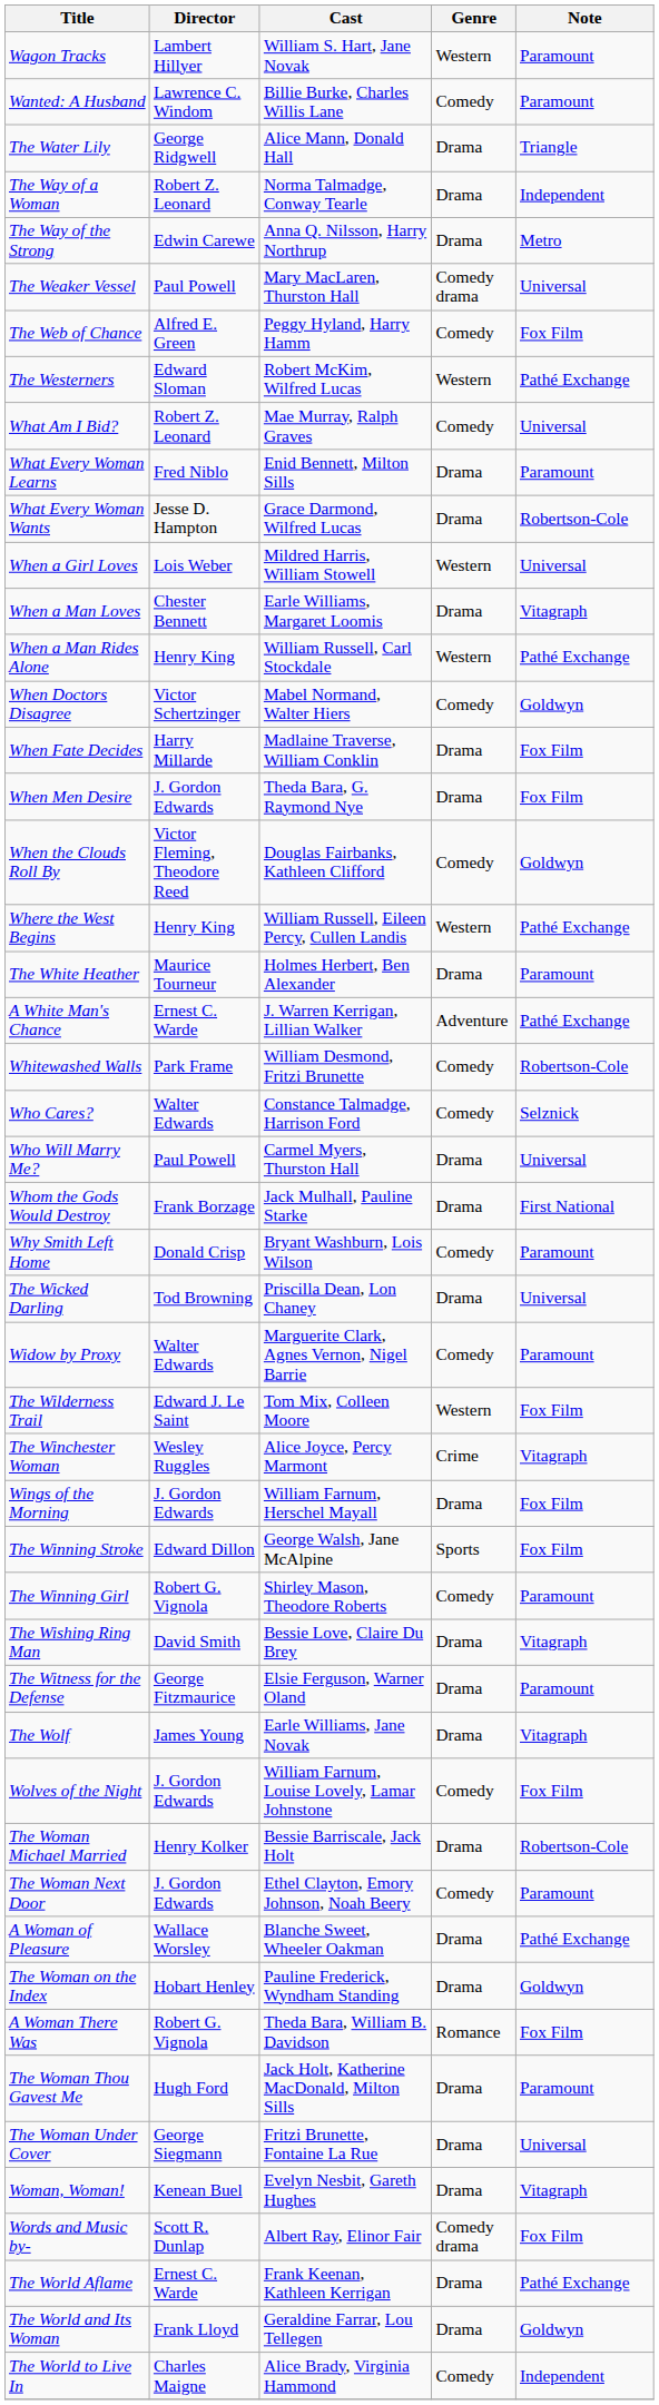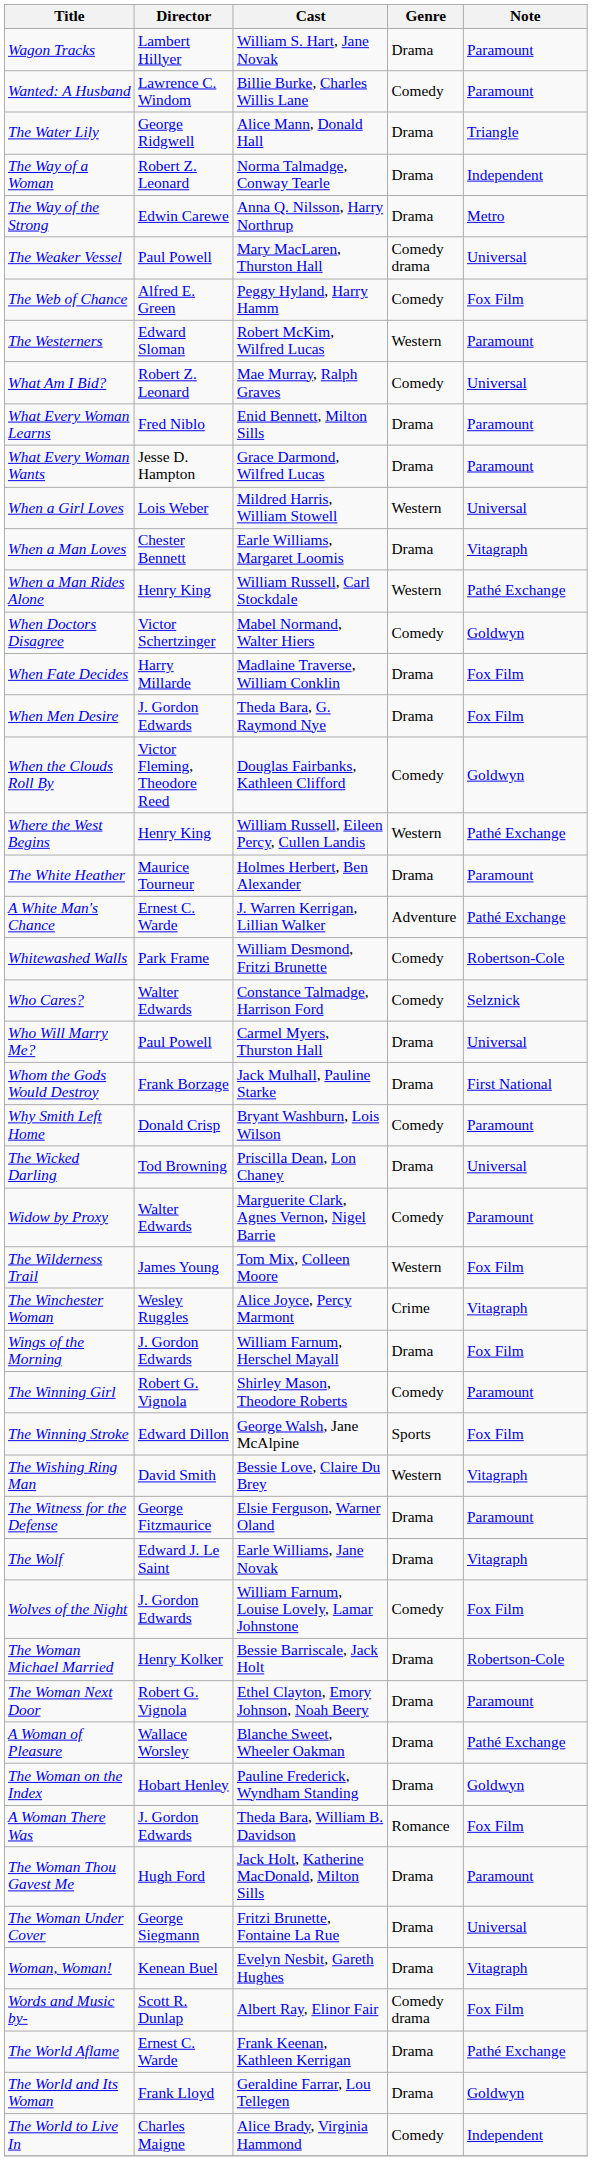Wagon Tracks | Genre: Western -> Drama
The Westerners | Note: Pathé Exchange -> Paramount
What Every Woman Wants | Note: Robertson-Cole -> Paramount
The Wilderness Trail | Director: Edward J. Le Saint -> James Young
rows swapped: The Winning Girl <-> The Winning Stroke
The Wishing Ring Man | Genre: Drama -> Western
The Wolf | Director: James Young -> Edward J. Le Saint
The Woman Next Door | Director: J. Gordon Edwards -> Robert G. Vignola
The Woman Next Door | Genre: Comedy -> Drama
A Woman There Was | Director: Robert G. Vignola -> J. Gordon Edwards
